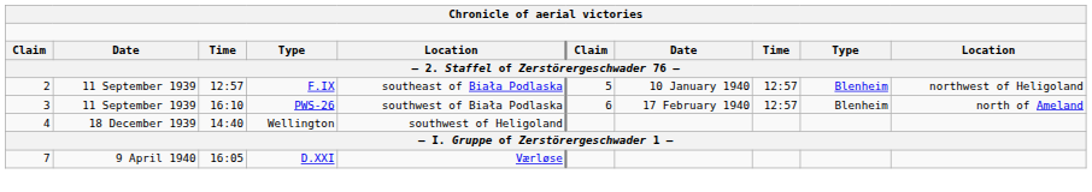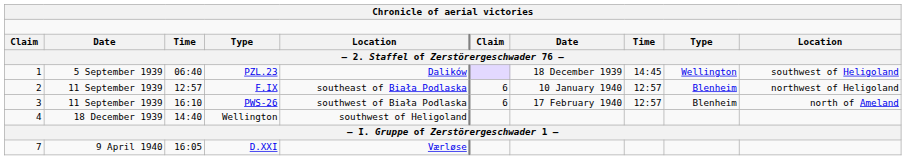+ row: 1 | 5 September 1939 | 06:40 | PZL.23 | Dalików | 18 December 1939 | 14:45 | Wellington | southwest of Heligoland
F.IX | column 6: 5 -> 6
